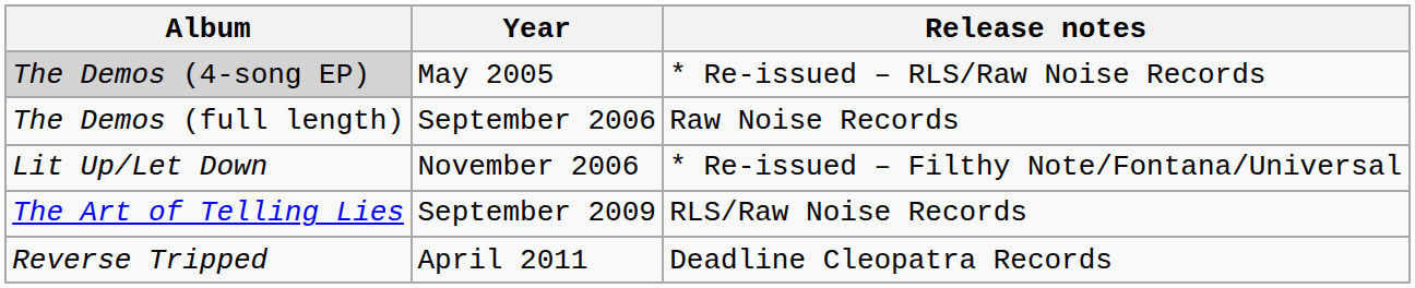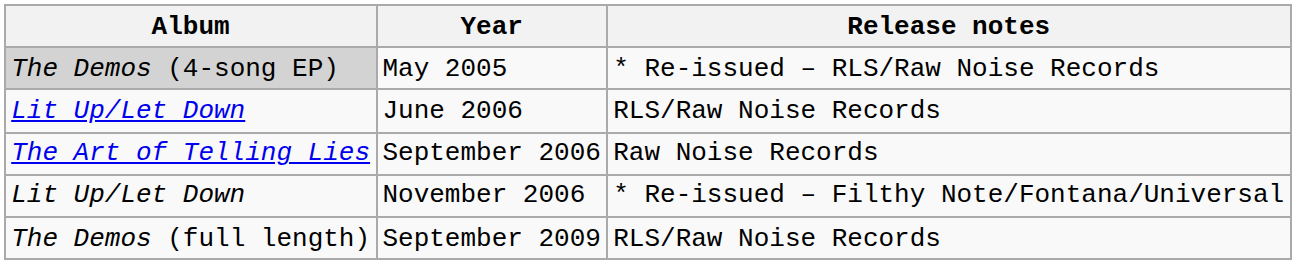+ row: Lit Up/Let Down | June 2006 | RLS/Raw Noise Records
September 2006 | Album: The Demos (full length) -> The Art of Telling Lies
September 2009 | Album: The Art of Telling Lies -> The Demos (full length)
- row: Reverse Tripped | April 2011 | Deadline Cleopatra Records
